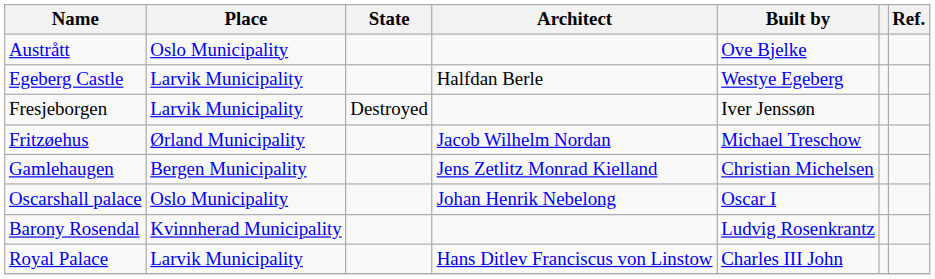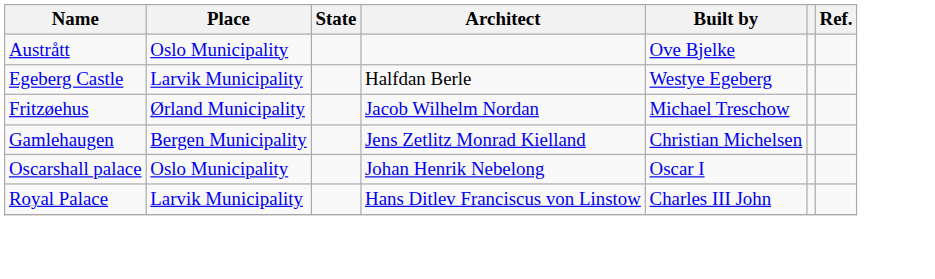- row: Fresjeborgen | Larvik Municipality | Destroyed | Iver Jenssøn
- row: Barony Rosendal | Kvinnherad Municipality | Ludvig Rosenkrantz
